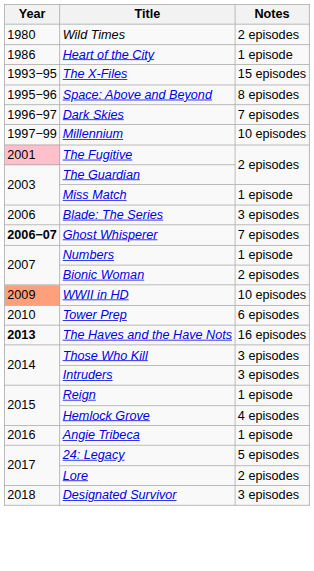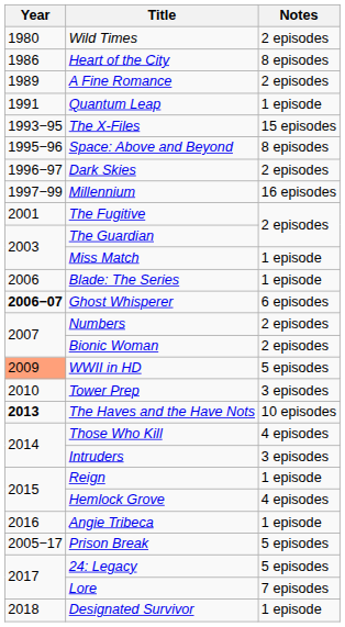Heart of the City | Notes: 1 episode -> 8 episodes
+ row: 1989 | A Fine Romance | 2 episodes
+ row: 1991 | Quantum Leap | 1 episode
Dark Skies | Notes: 7 episodes -> 2 episodes
Millennium | Notes: 10 episodes -> 16 episodes
The Fugitive | Year: pink background -> no background
Blade: The Series | Notes: 3 episodes -> 1 episode
Ghost Whisperer | Notes: 7 episodes -> 6 episodes
Numbers | Notes: 1 episode -> 2 episodes
WWII in HD | Notes: 10 episodes -> 5 episodes
Tower Prep | Notes: 6 episodes -> 3 episodes
The Haves and the Have Nots | Notes: 16 episodes -> 10 episodes
Those Who Kill | Notes: 3 episodes -> 4 episodes
+ row: 2005−17 | Prison Break | 5 episodes
Lore | Notes: 2 episodes -> 7 episodes
Designated Survivor | Notes: 3 episodes -> 1 episode
